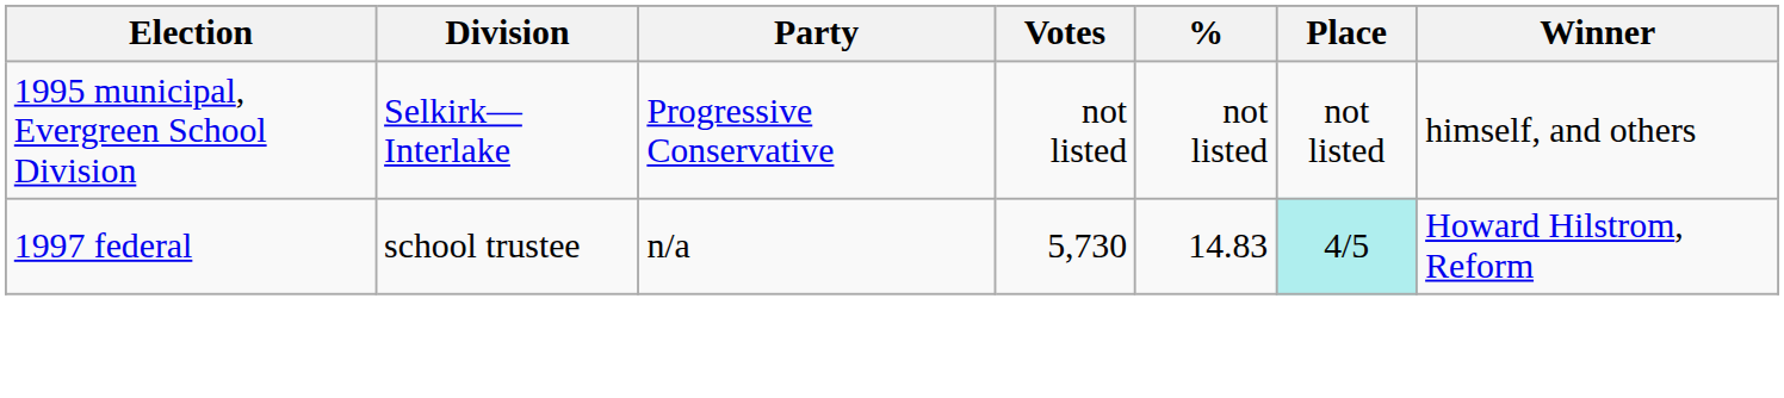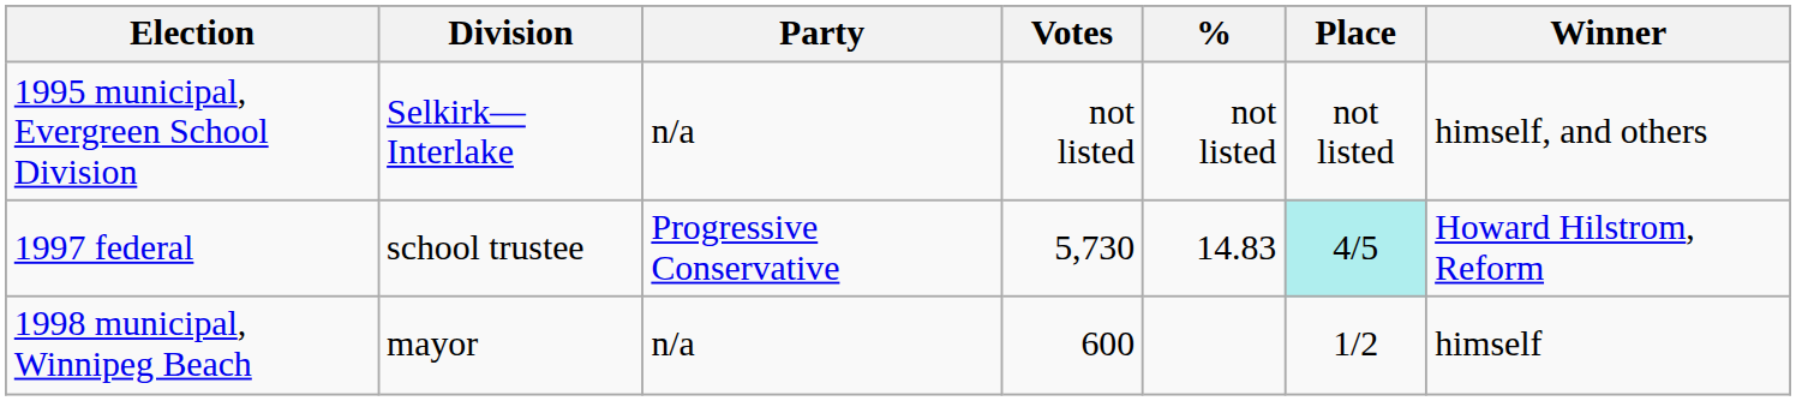1995 municipal, Evergreen School Division | Party: Progressive Conservative -> n/a
1997 federal | Party: n/a -> Progressive Conservative
+ row: 1998 municipal, Winnipeg Beach | mayor | n/a | 600 | 1/2 | himself
